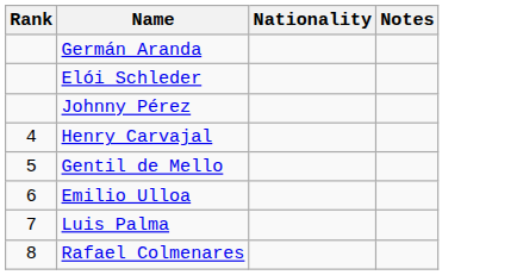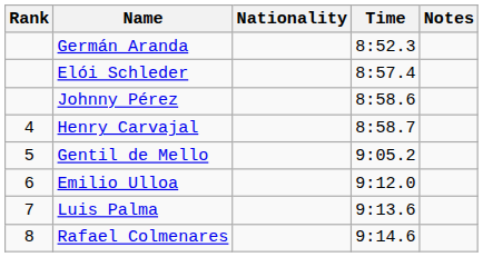+ column: Time | 8:52.3 | 8:57.4 | 8:58.6 | 8:58.7 | 9:05.2 | 9:12.0 | 9:13.6 | 9:14.6
